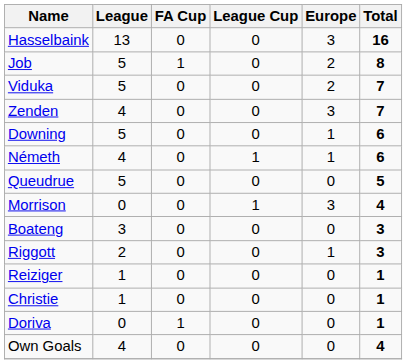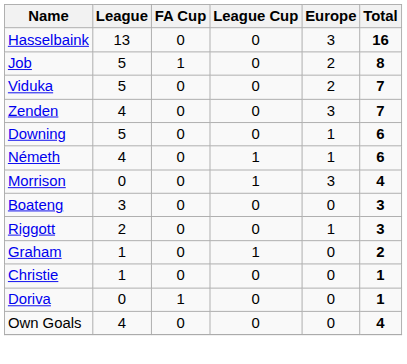- row: Queudrue | 5 | 0 | 0 | 0 | 5
+ row: Graham | 1 | 0 | 1 | 0 | 2
- row: Reiziger | 1 | 0 | 0 | 0 | 1
